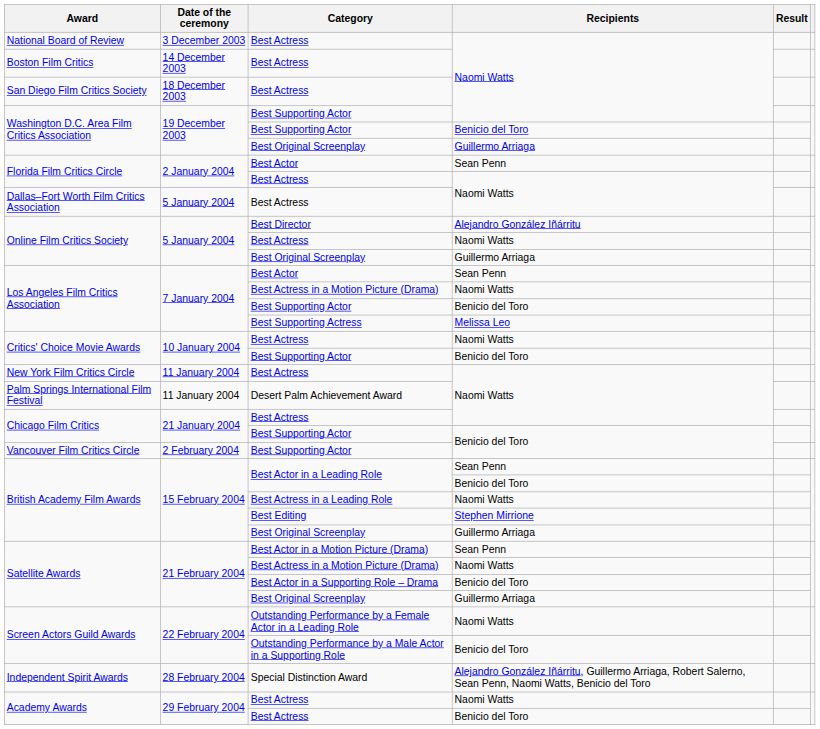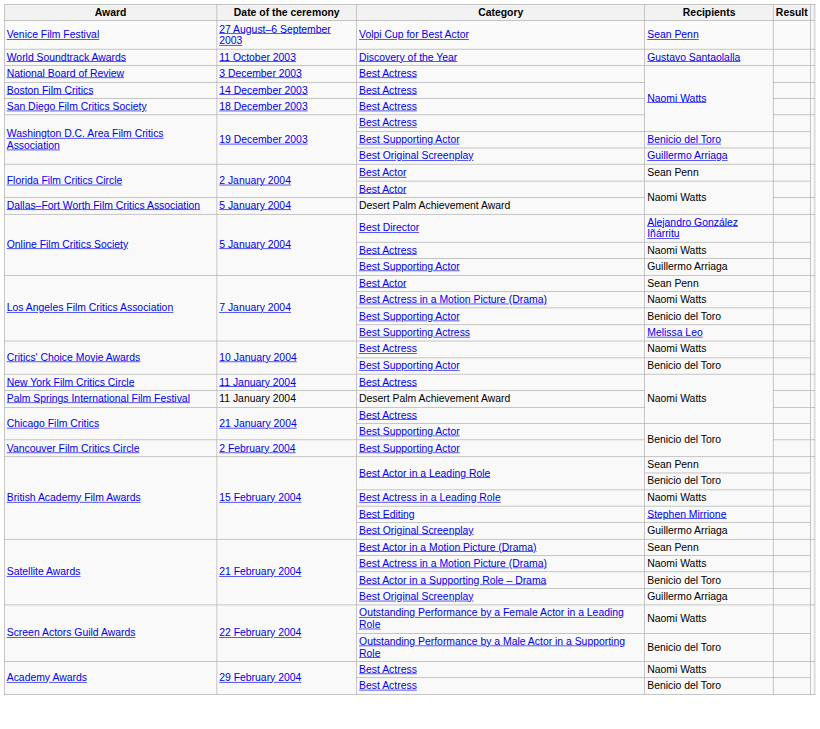+ row: Venice Film Festival | 27 August–6 September 2003 | Volpi Cup for Best Actor | Sean Penn
+ row: World Soundtrack Awards | 11 October 2003 | Discovery of the Year | Gustavo Santaolalla
Washington D.C. Area Film Critics Association / Naomi Watts | Category: Best Supporting Actor -> Best Actress
Florida Film Critics Circle / Naomi Watts | Category: Best Actress -> Best Actor
Dallas–Fort Worth Film Critics Association | Category: Best Actress -> Desert Palm Achievement Award
Online Film Critics Society / Guillermo Arriaga | Category: Best Original Screenplay -> Best Supporting Actor
- row: Independent Spirit Awards | 28 February 2004 | Special Distinction Award | Alejandro González Iñárritu, Guillermo Arriaga, Robert Salerno, Sean Penn, Naomi Watts, Benicio del Toro
